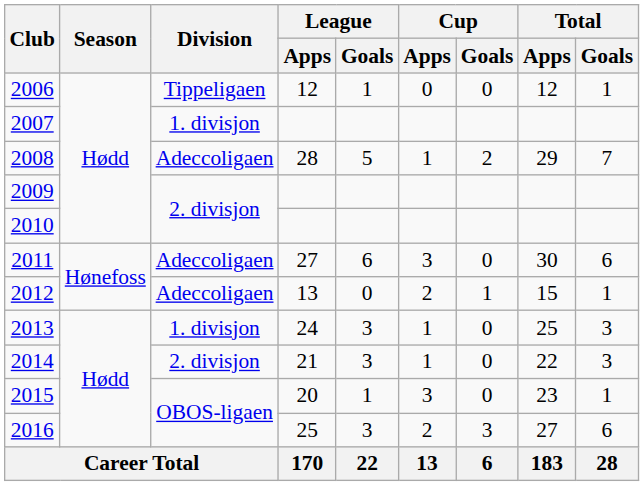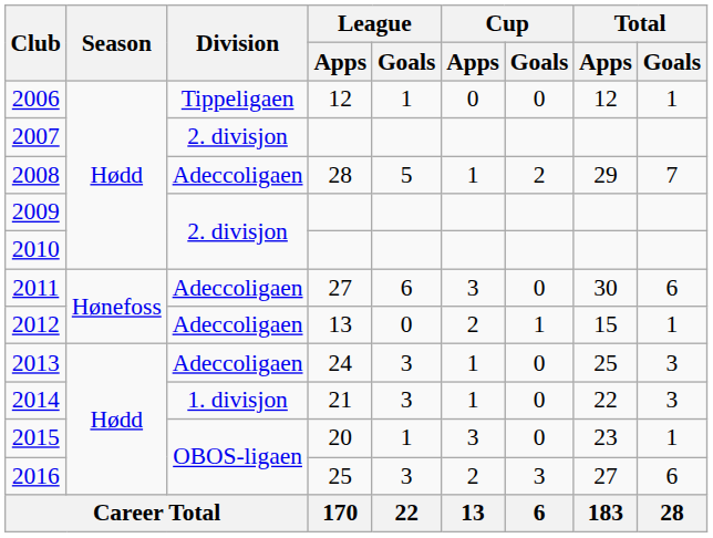2007 | Division: 1. divisjon -> 2. divisjon
2013 | Division: 1. divisjon -> Adeccoligaen
2014 | Division: 2. divisjon -> 1. divisjon
